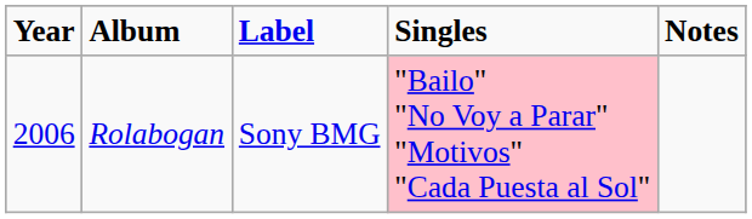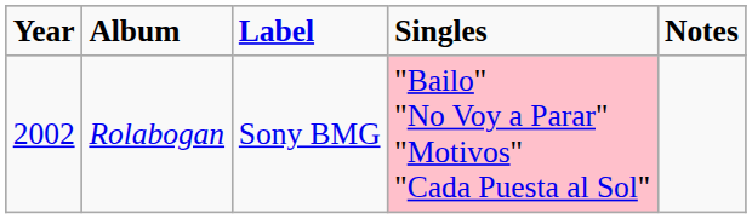Rolabogan | Year: 2006 -> 2002
